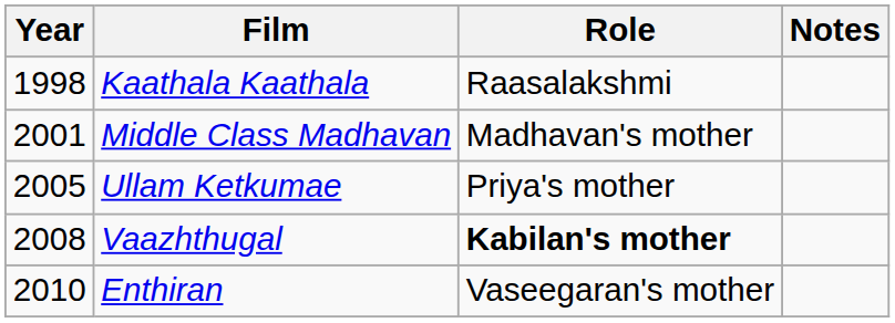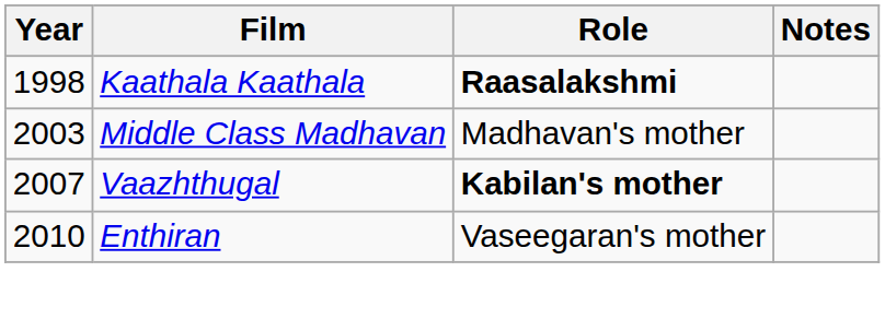Kaathala Kaathala | Role: normal -> bold
Middle Class Madhavan | Year: 2001 -> 2003
- row: 2005 | Ullam Ketkumae | Priya's mother
Vaazhthugal | Year: 2008 -> 2007
